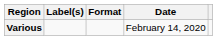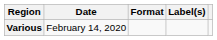columns swapped: Date <-> Label(s)
